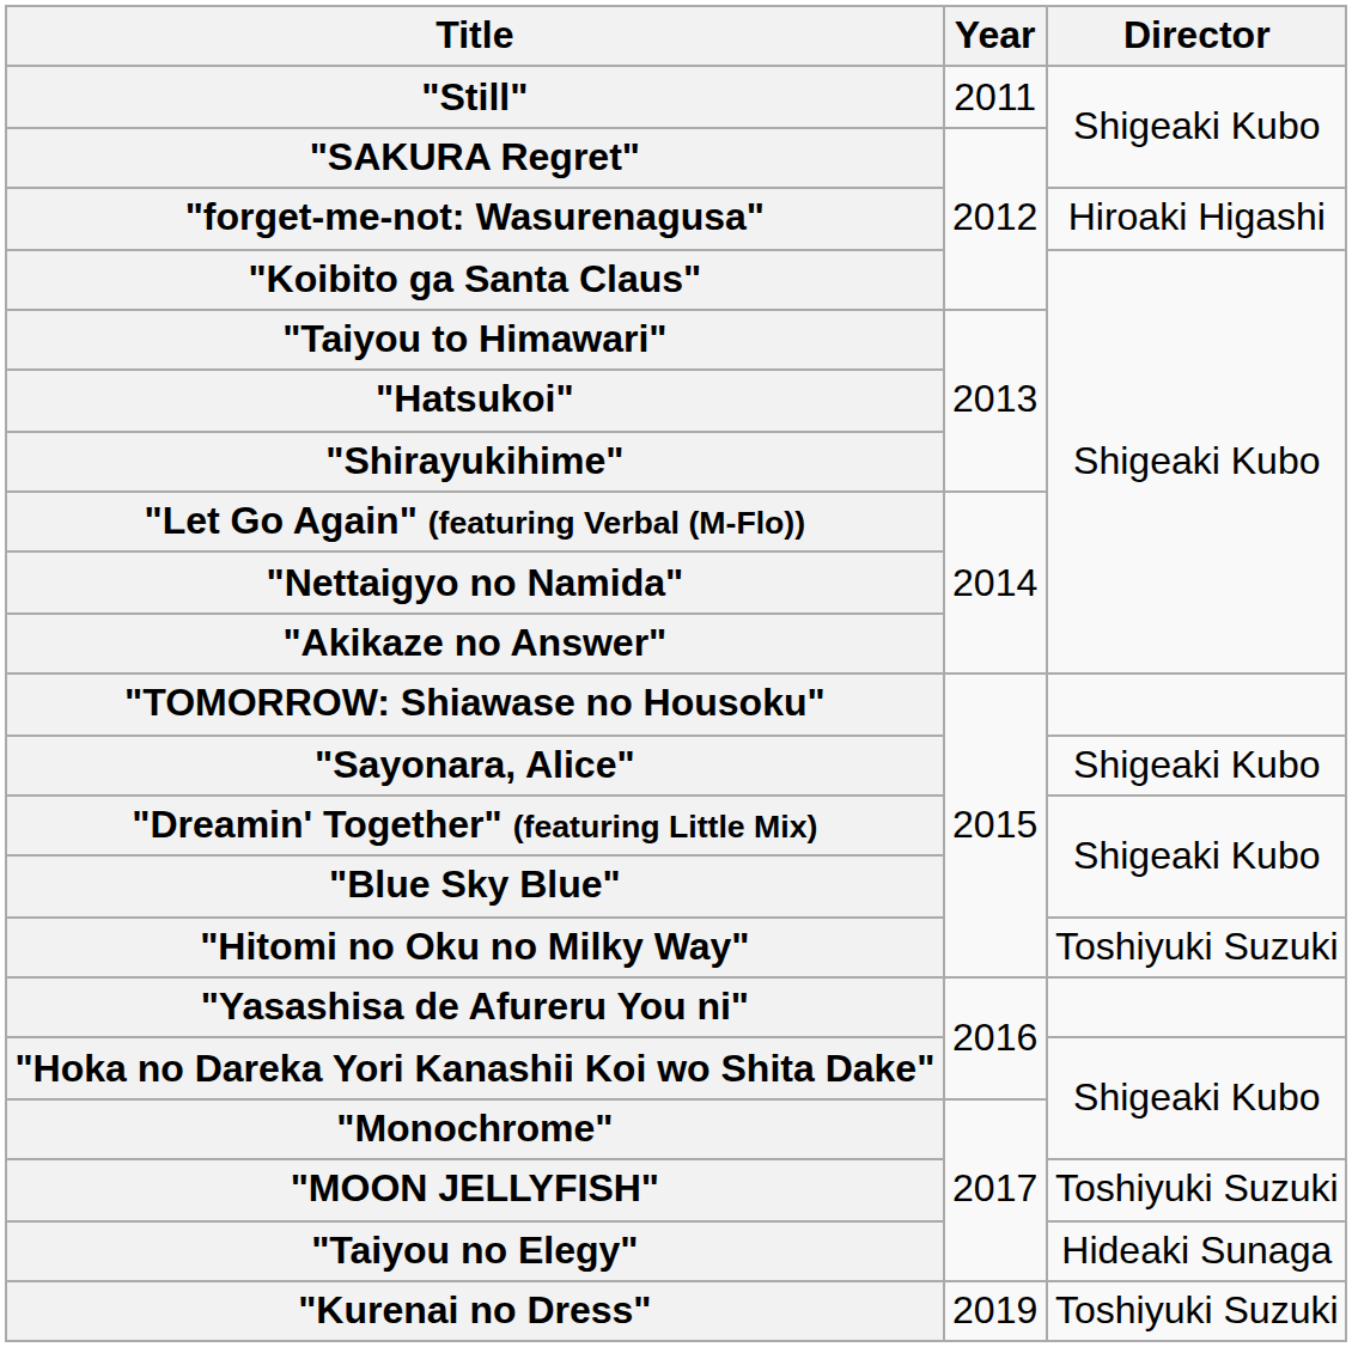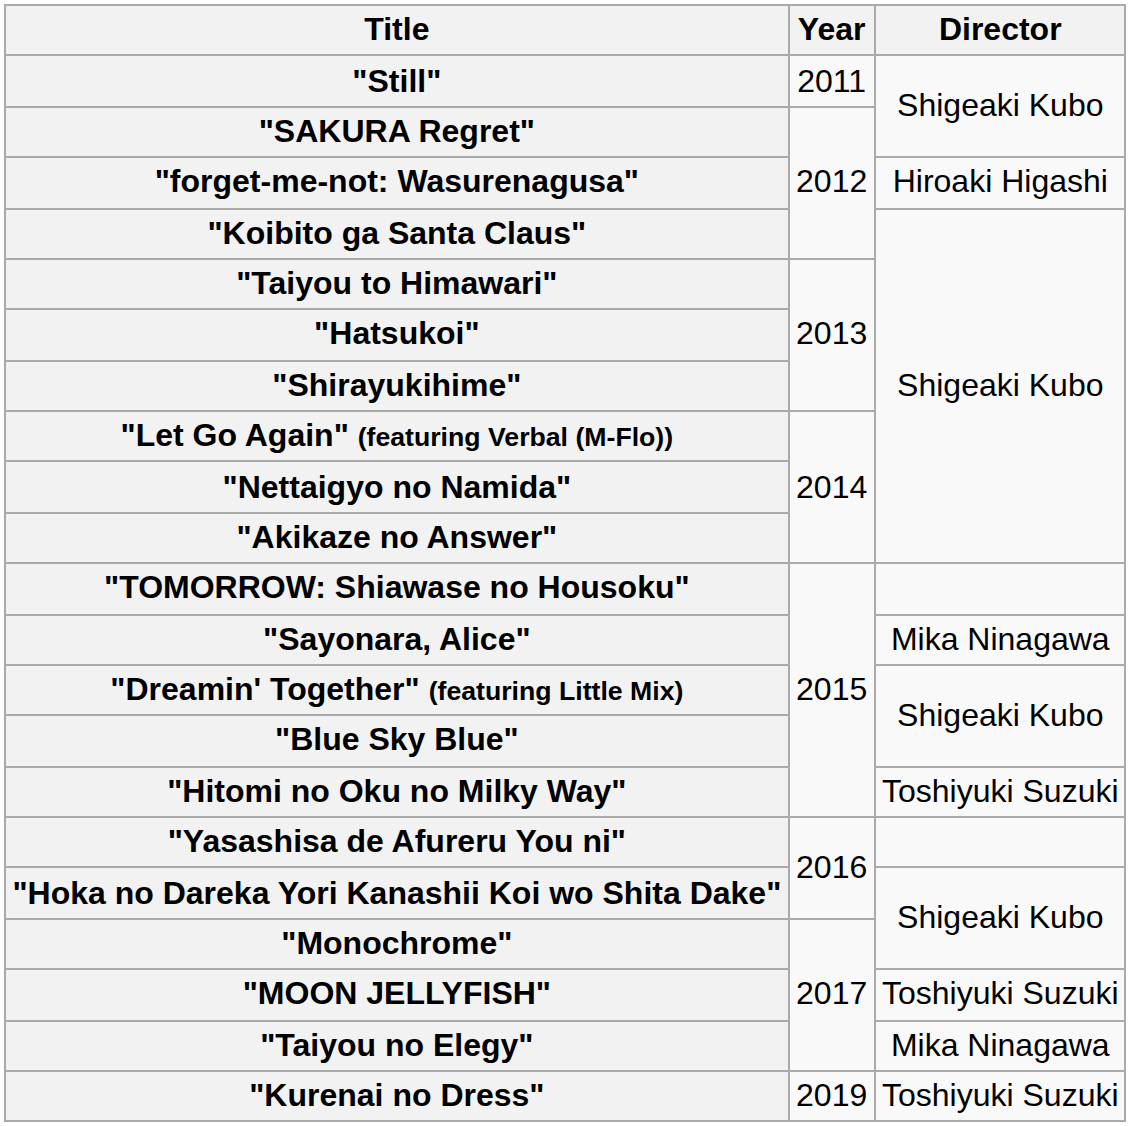"Sayonara, Alice" | Director: Shigeaki Kubo -> Mika Ninagawa
"Taiyou no Elegy" | Director: Hideaki Sunaga -> Mika Ninagawa
